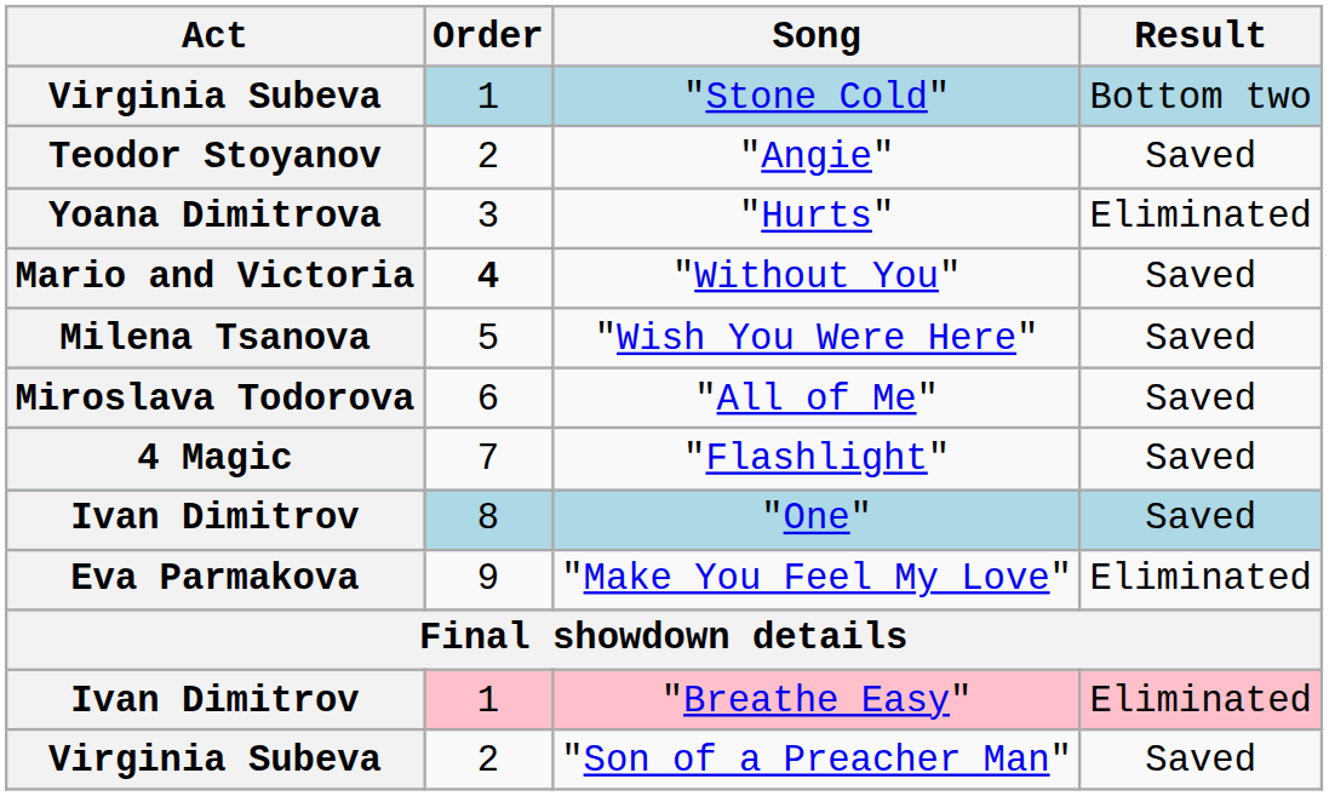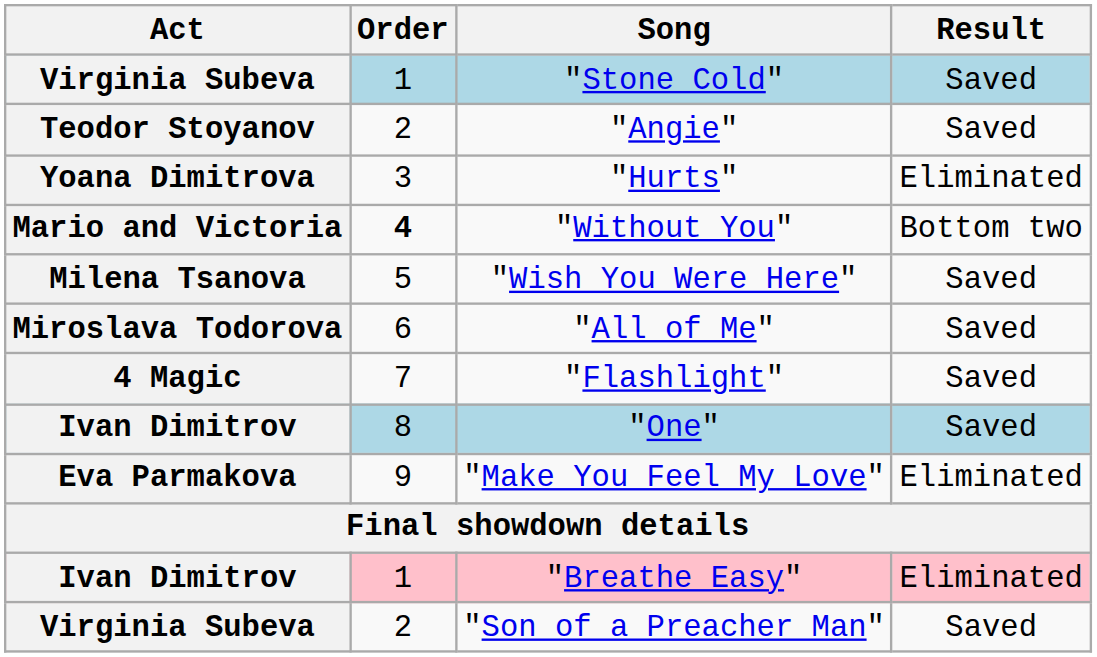"Stone Cold" | Result: Bottom two -> Saved
"Without You" | Result: Saved -> Bottom two
